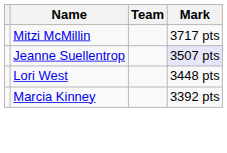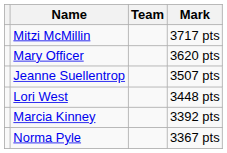+ row: Mary Officer | 3620 pts
Jeanne Suellentrop | Mark: lavender background -> no background
+ row: Norma Pyle | 3367 pts
